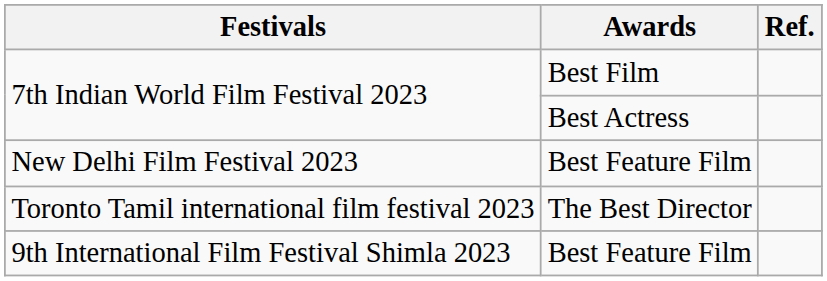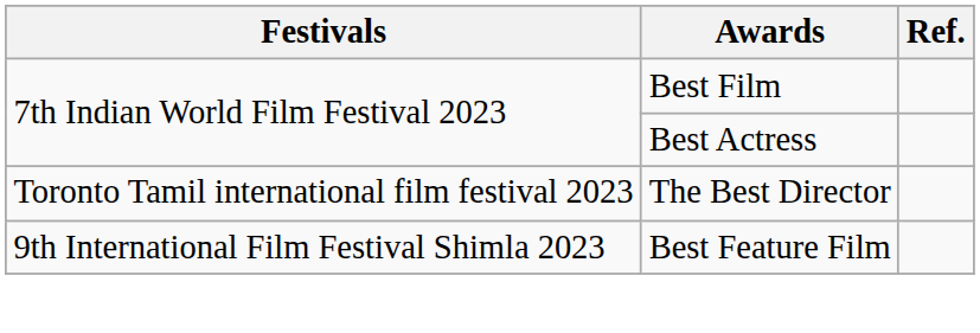- row: New Delhi Film Festival 2023 | Best Feature Film
